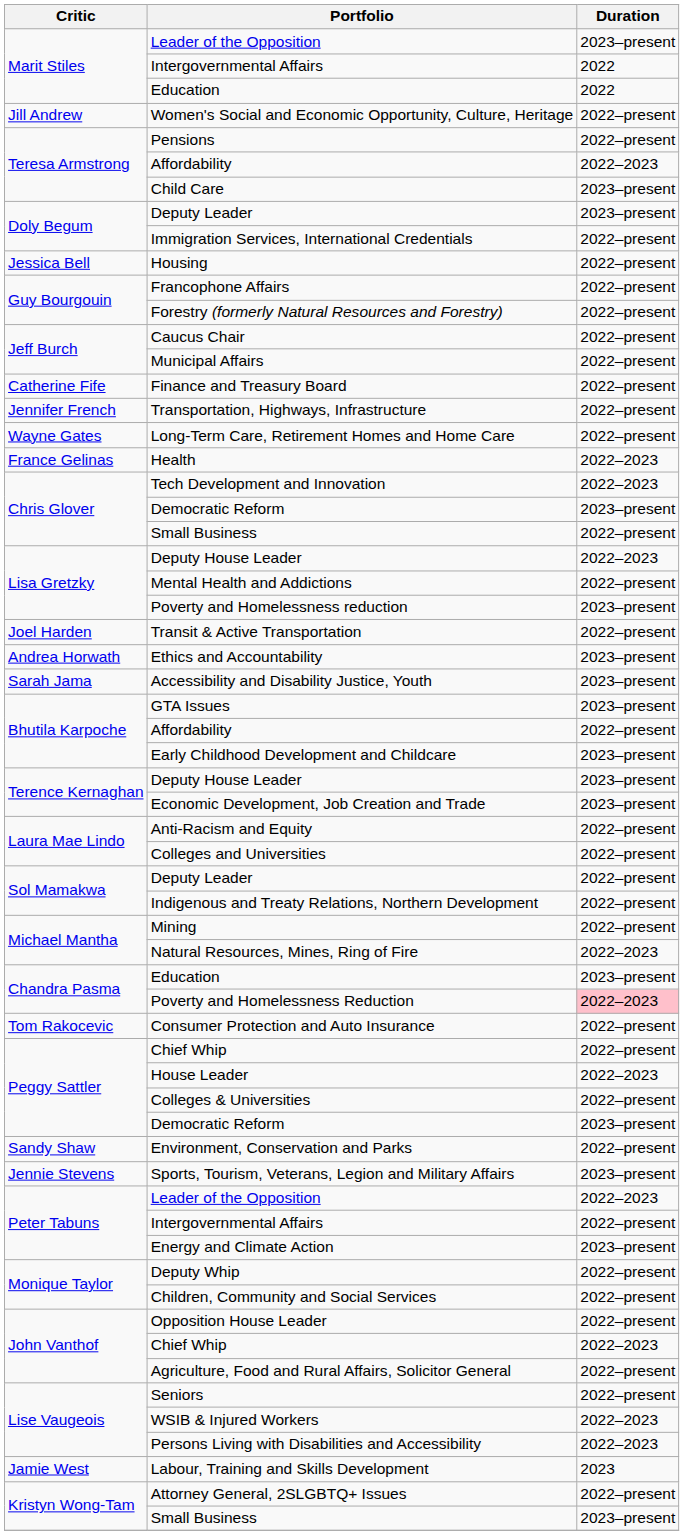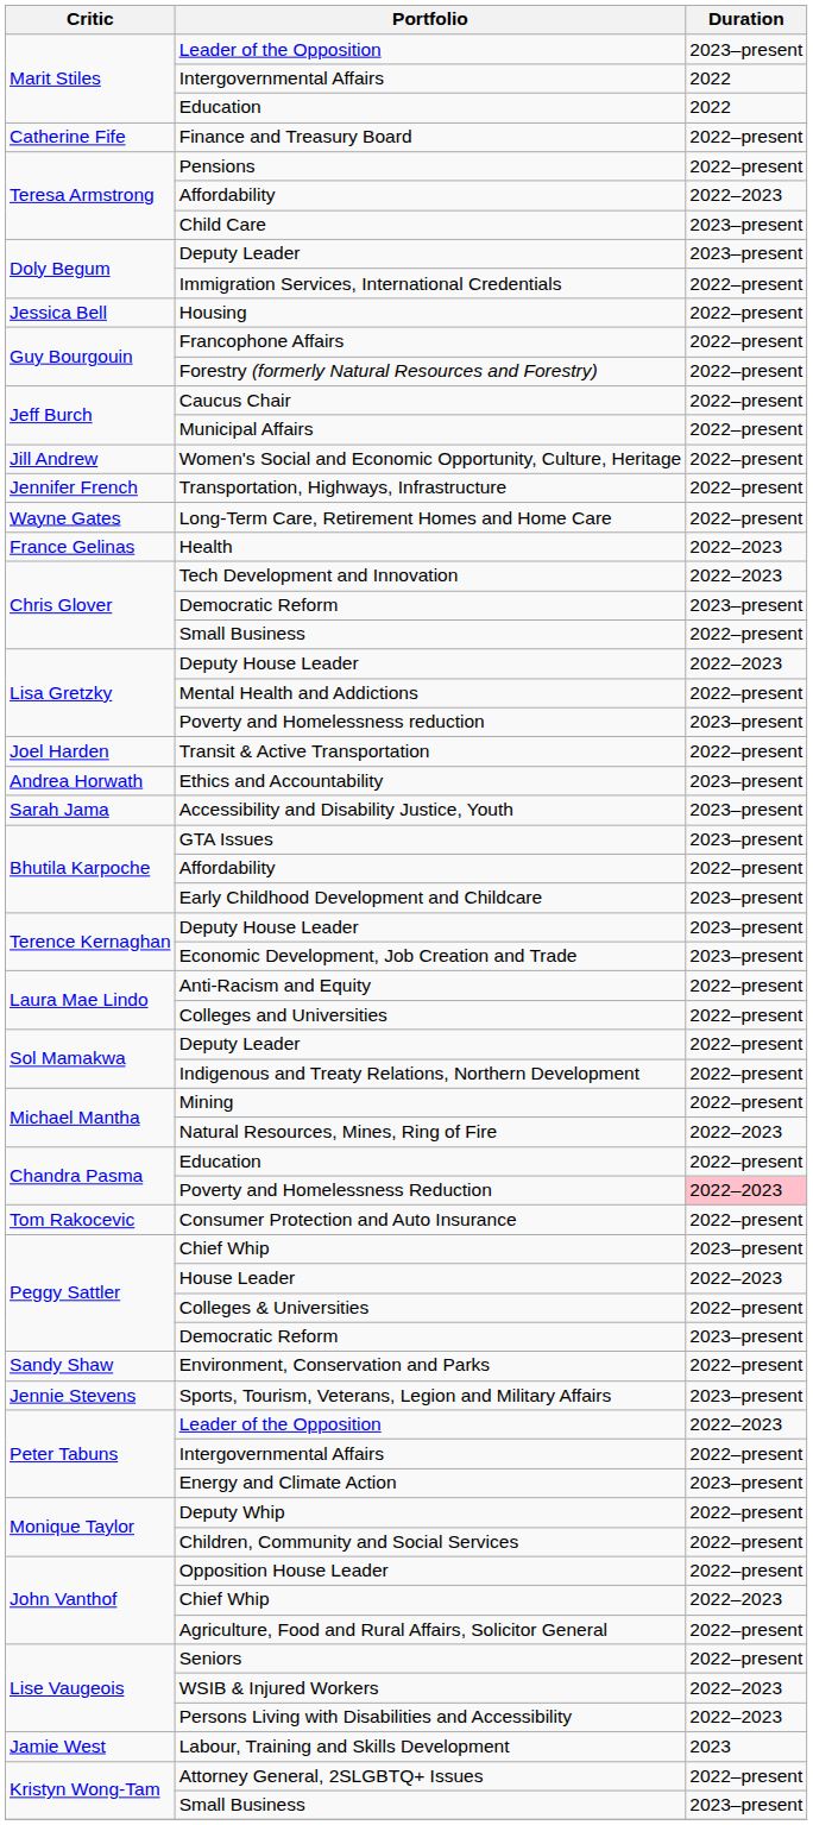rows swapped: Women's Social and Economic Opportunity, Culture, Heritage <-> Finance and Treasury Board
Chandra Pasma / Education | Duration: 2023–present -> 2022–present
Peggy Sattler / Chief Whip | Duration: 2022–present -> 2023–present
